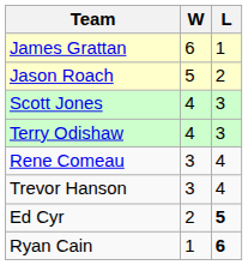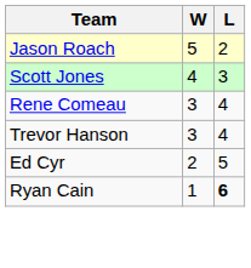- row: James Grattan | 6 | 1
- row: Terry Odishaw | 4 | 3
Ed Cyr | L: bold -> normal
